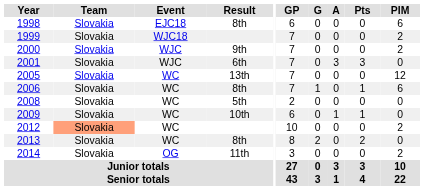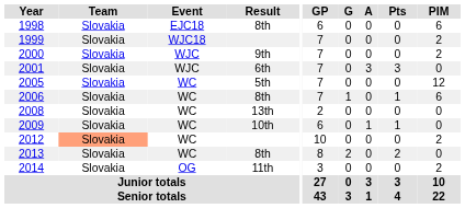2005 | Result: 13th -> 5th
2008 | Result: 5th -> 13th
